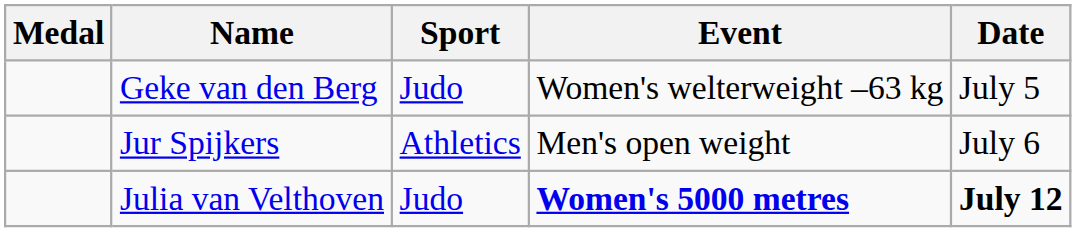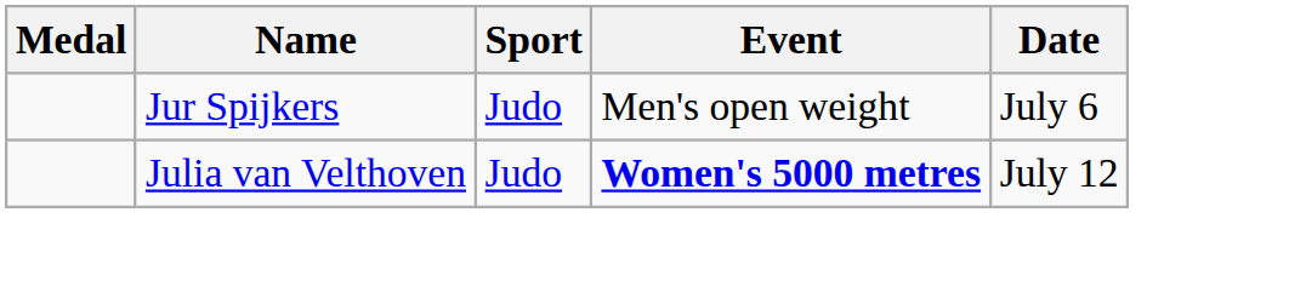- row: Geke van den Berg | Judo | Women's welterweight –63 kg | July 5
Jur Spijkers | Sport: Athletics -> Judo
Julia van Velthoven | Date: bold -> normal
